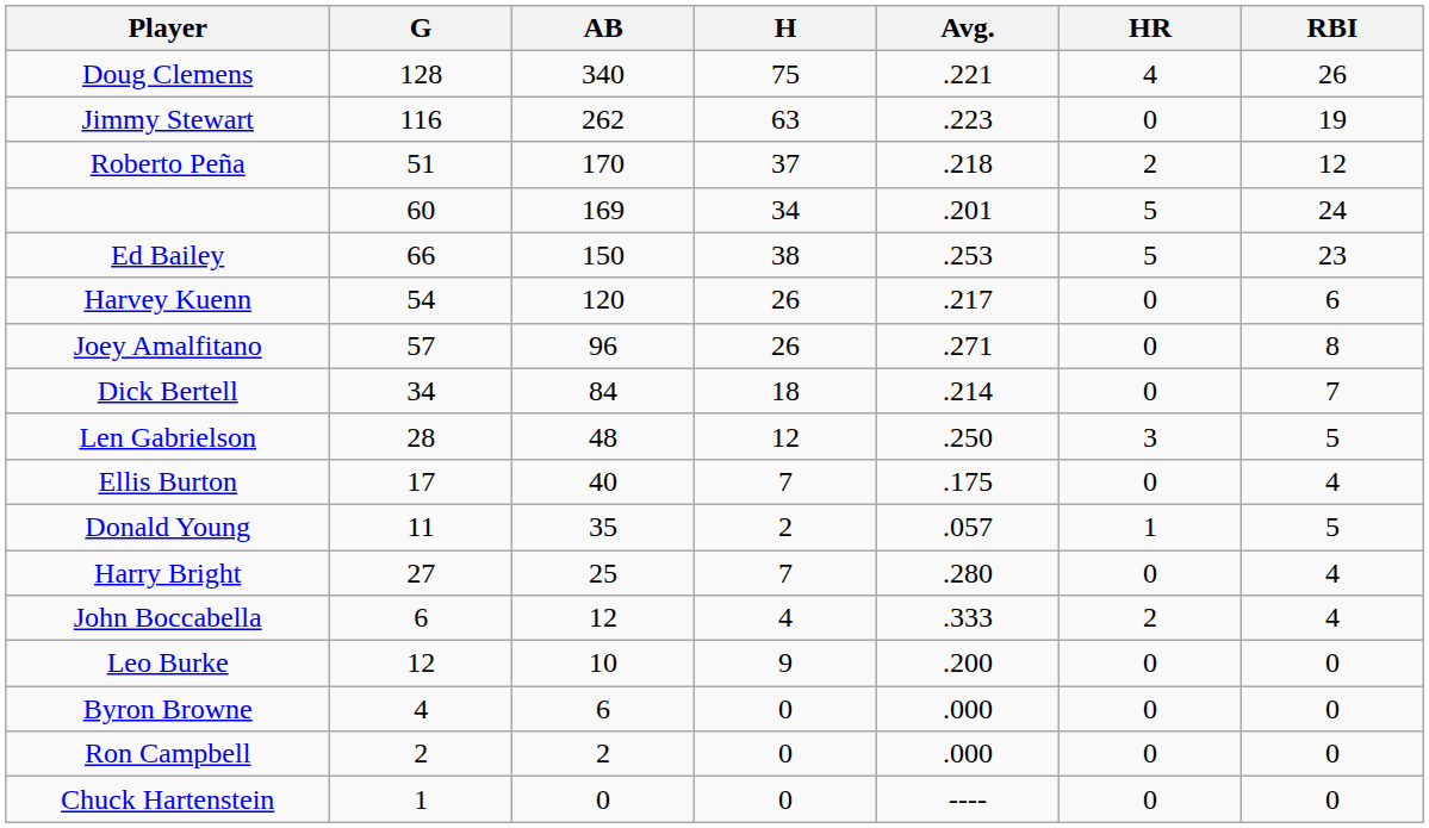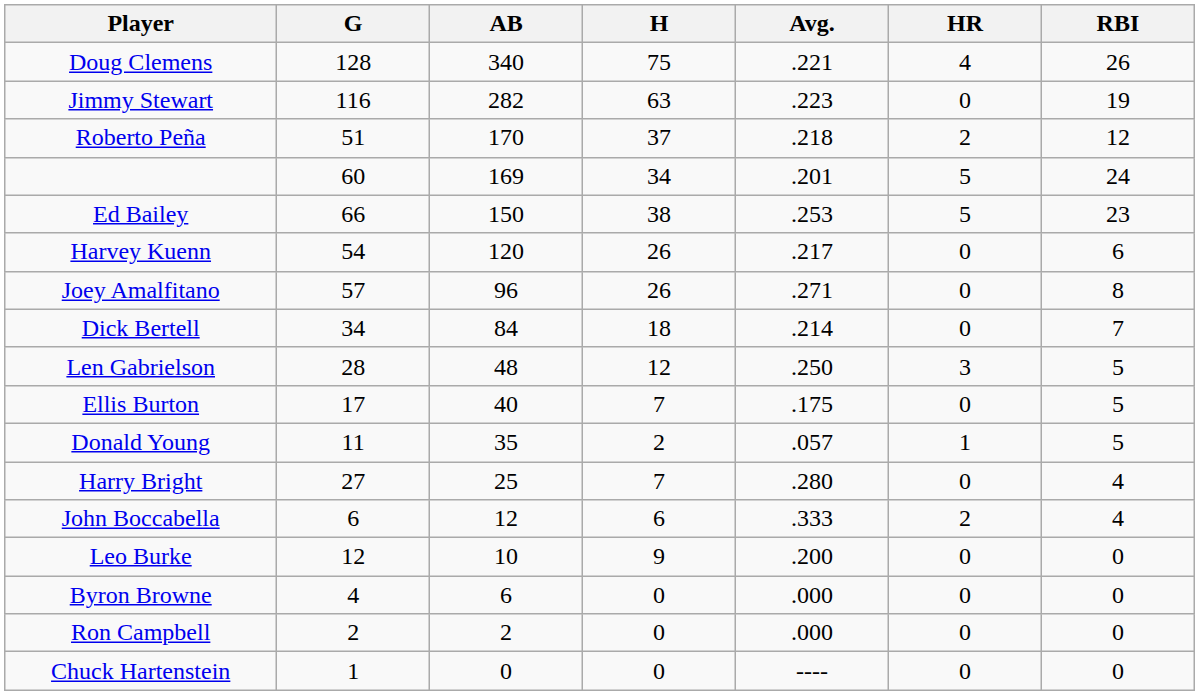Jimmy Stewart | AB: 262 -> 282
Ellis Burton | RBI: 4 -> 5
John Boccabella | H: 4 -> 6
